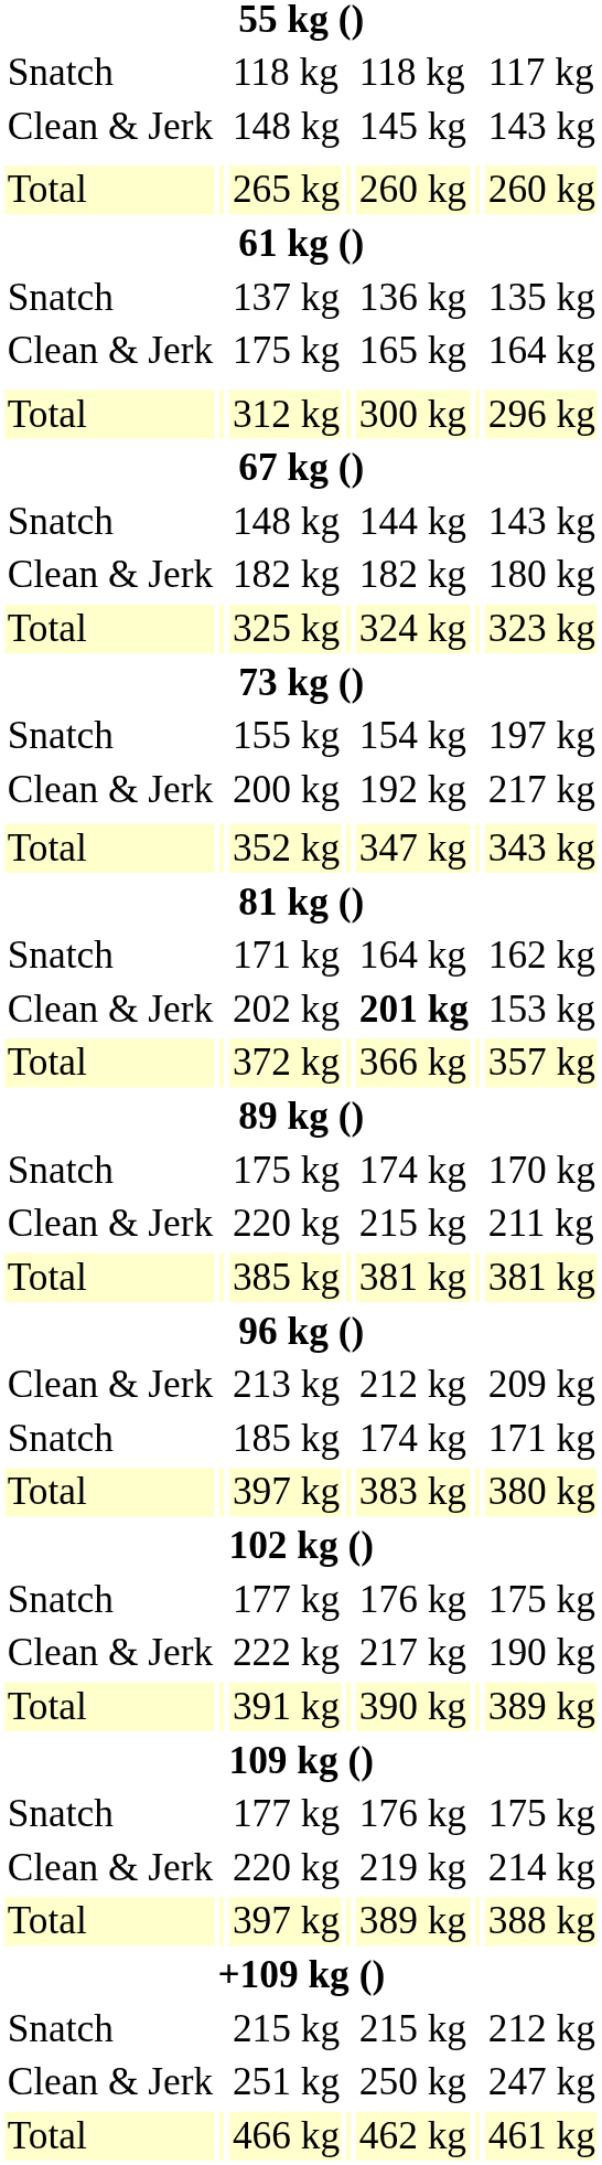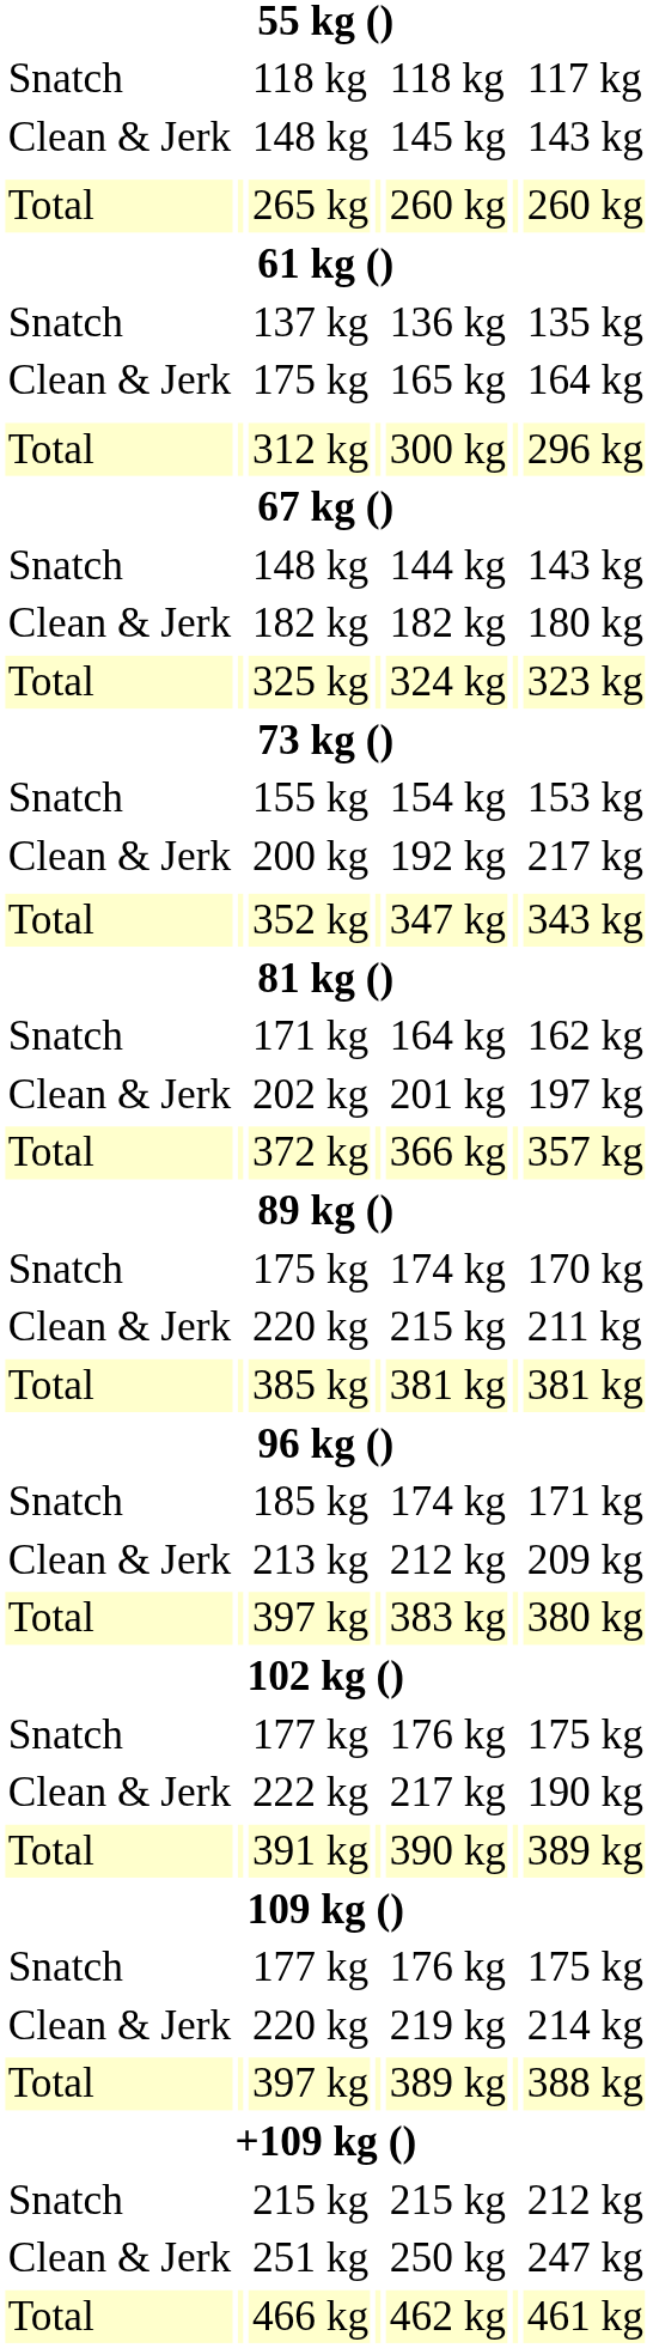155 kg | column 7: 197 kg -> 153 kg
202 kg | column 5: bold -> normal
202 kg | column 7: 153 kg -> 197 kg
rows swapped: 185 kg <-> 213 kg
